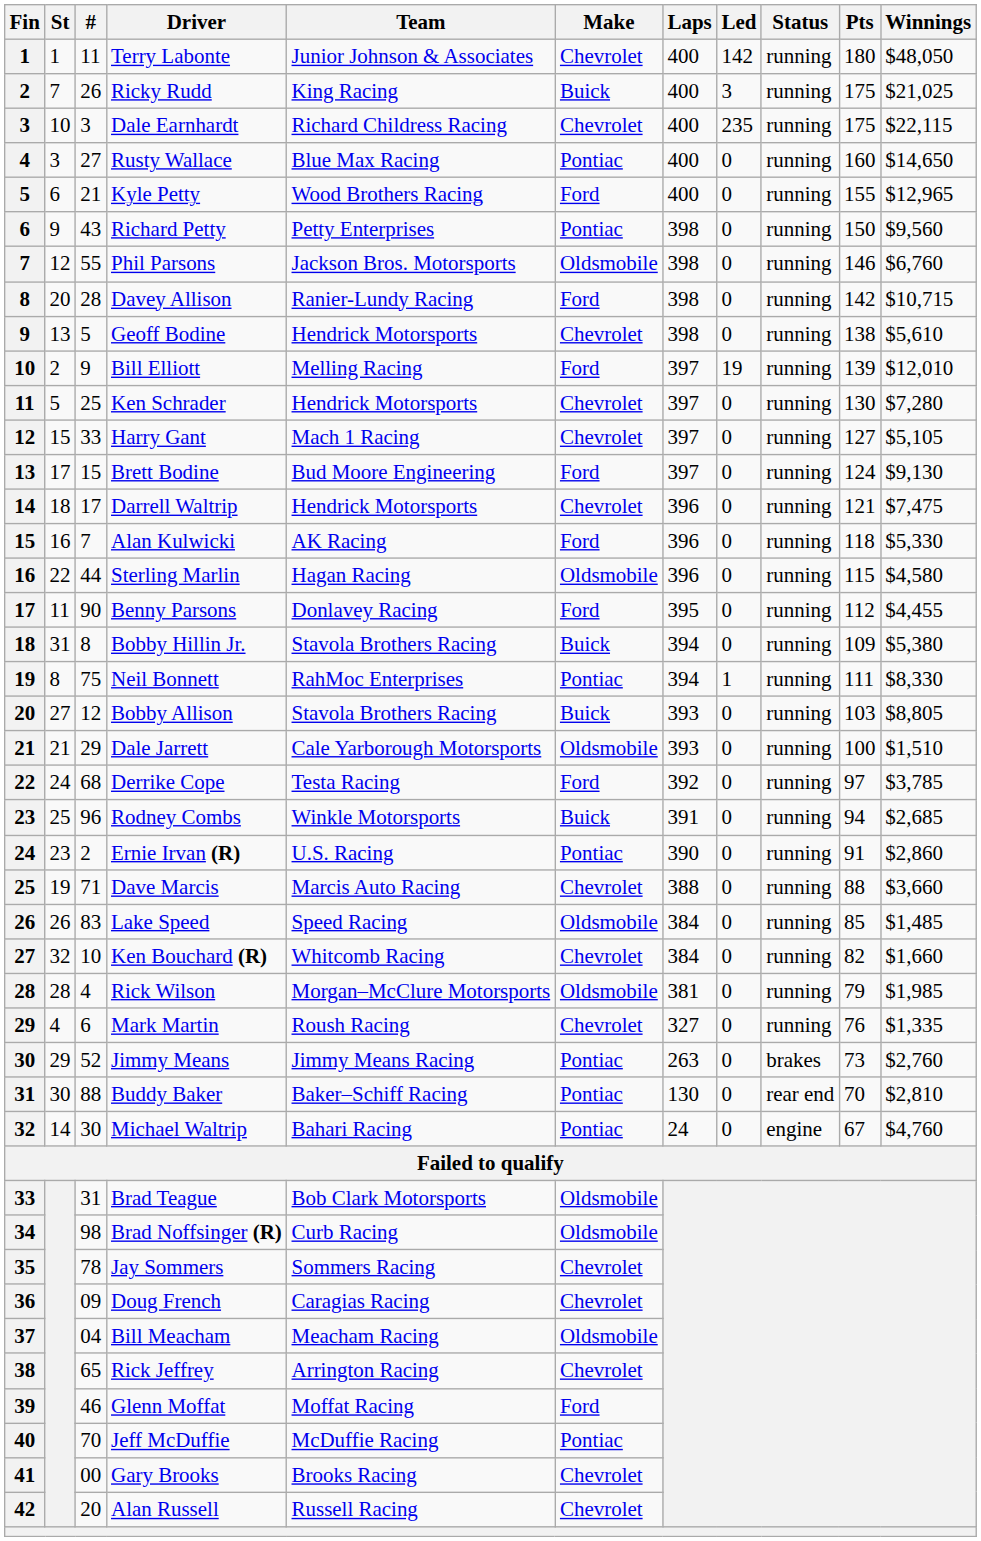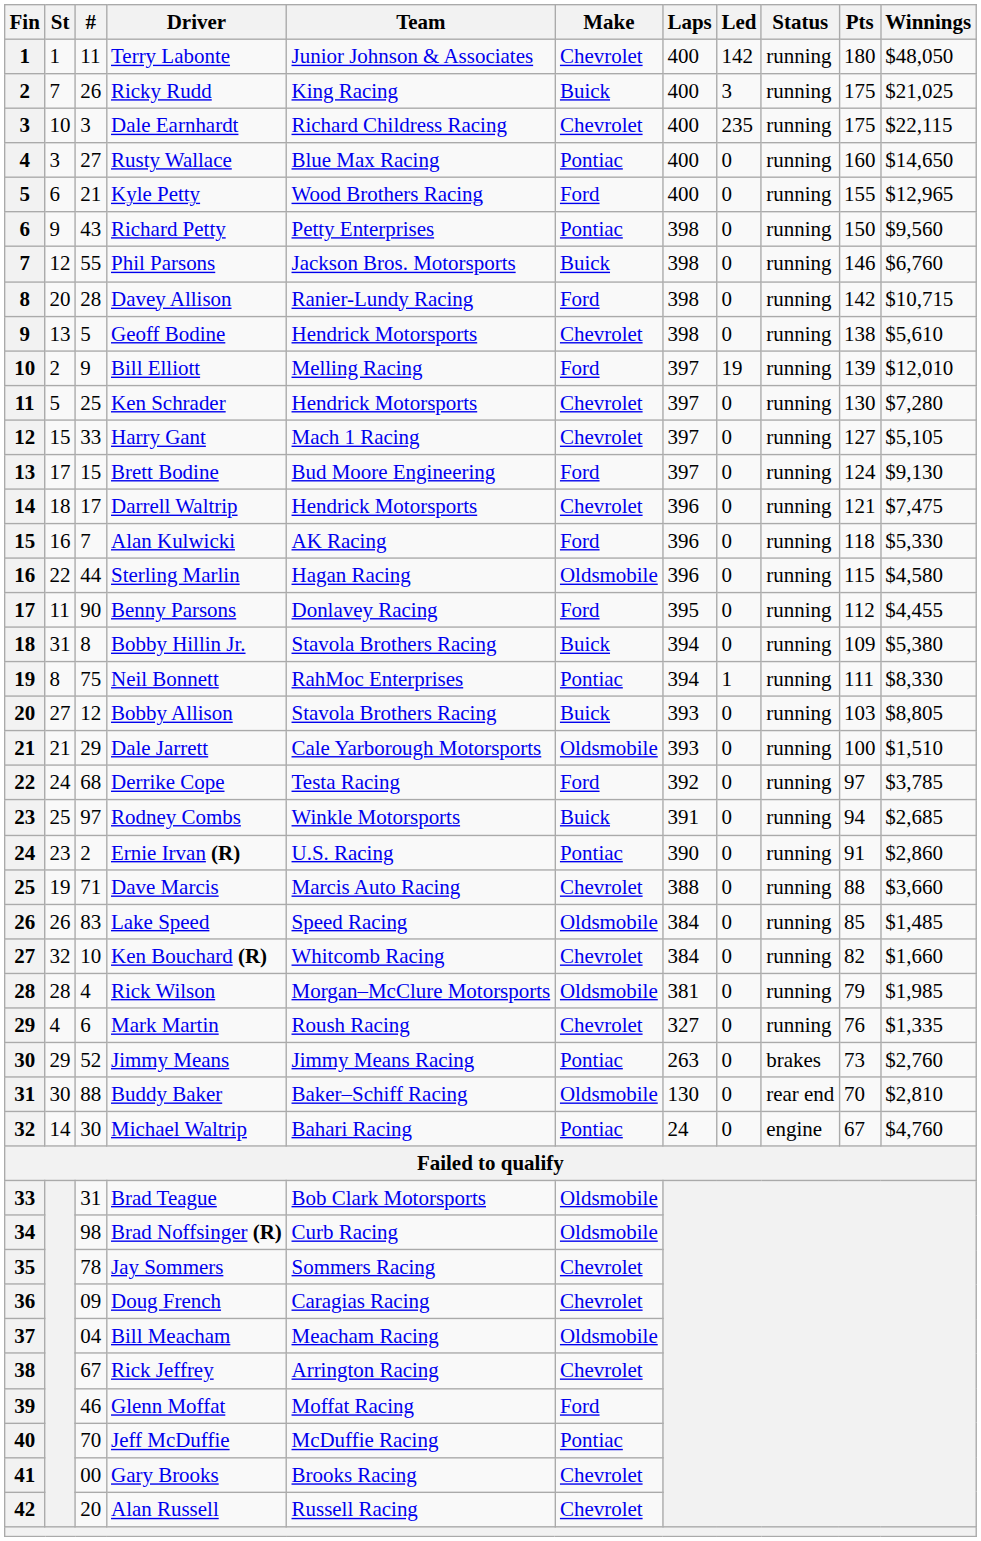Phil Parsons | Make: Oldsmobile -> Buick
Rodney Combs | #: 96 -> 97
Buddy Baker | Make: Pontiac -> Oldsmobile
Rick Jeffrey | #: 65 -> 67
